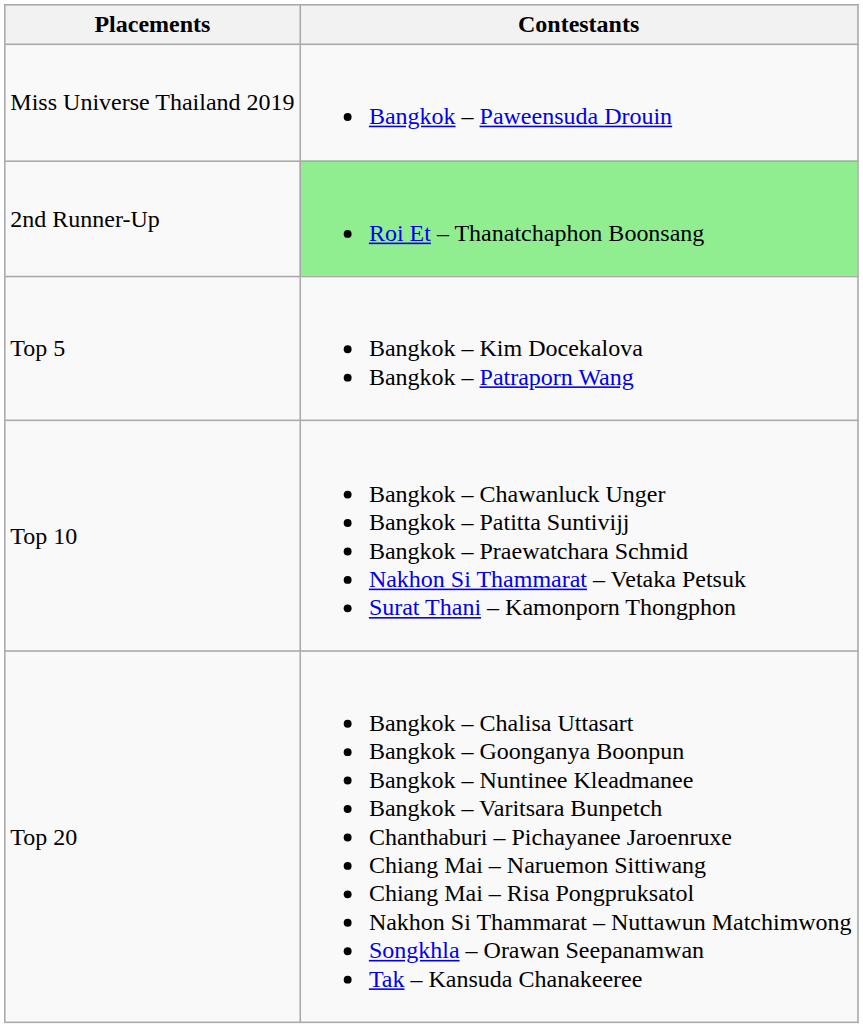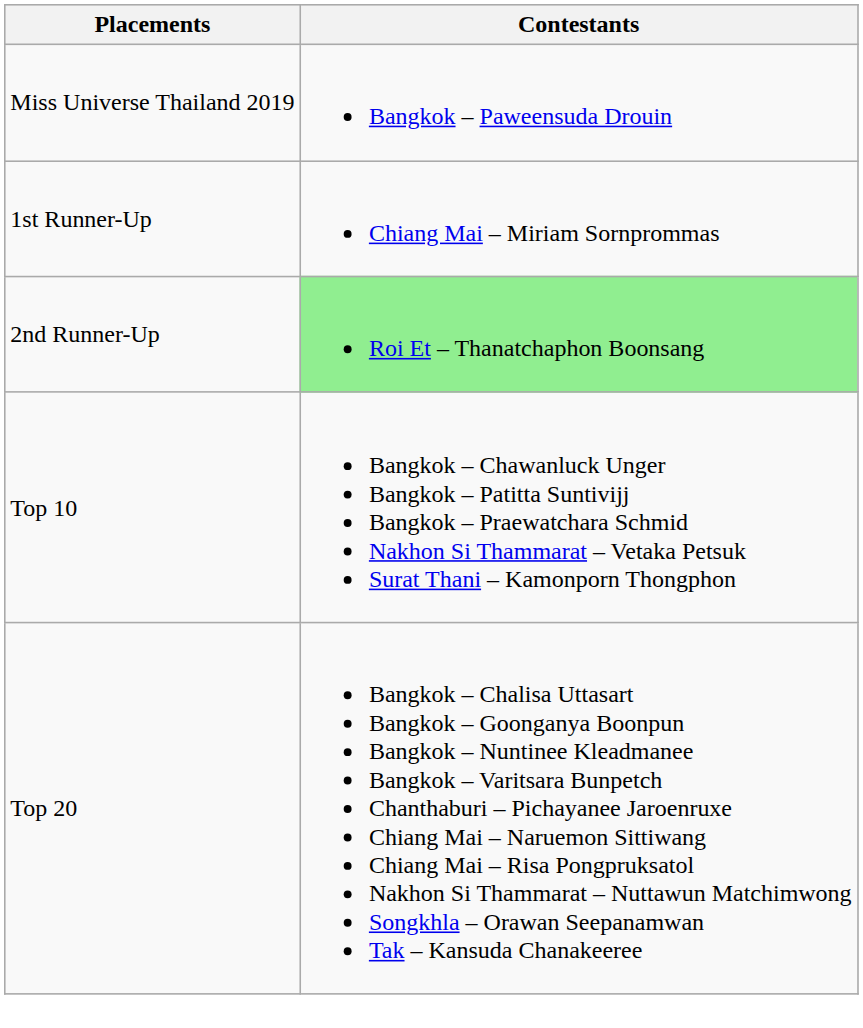+ row: 1st Runner-Up | Chiang Mai – Miriam Sornprommas
- row: Top 5 | Bangkok – Kim Docekalova Bangkok – Patraporn Wang
